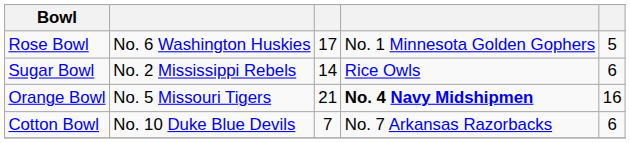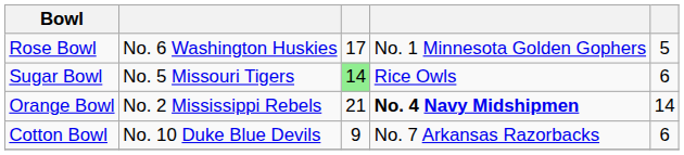Sugar Bowl | column 2: No. 2 Mississippi Rebels -> No. 5 Missouri Tigers
Sugar Bowl | column 3: no background -> lightgreen background
Orange Bowl | column 2: No. 5 Missouri Tigers -> No. 2 Mississippi Rebels
Orange Bowl | column 5: 16 -> 14
Cotton Bowl | column 3: 7 -> 9
